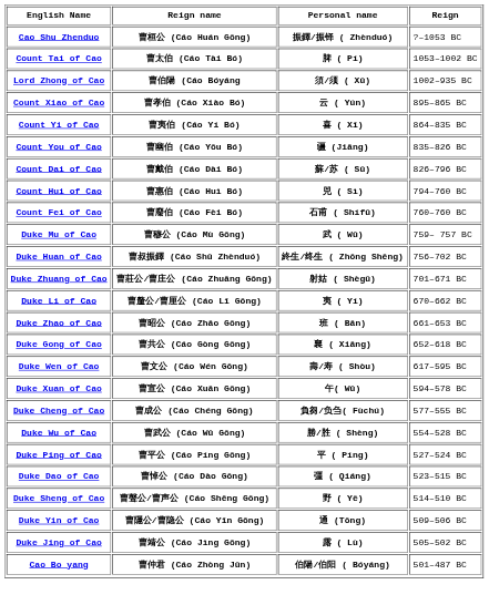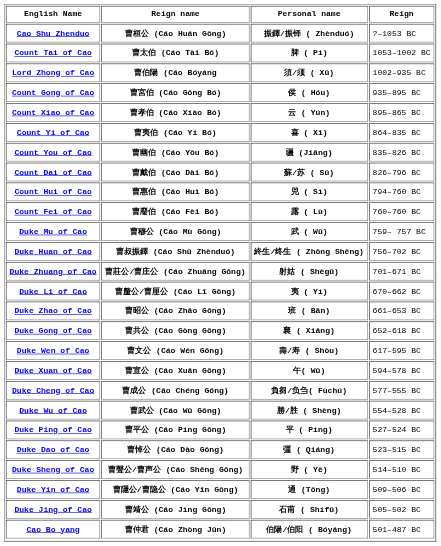+ row: Count Gong of Cao | 曹宮伯 (Cáo Gōng Bó) | 侯 ( Hóu) | 935–895 BC
Count Fei of Cao | Personal name: 石甫 ( Shífǔ) -> 露 ( Lù)
Duke Jing of Cao | Personal name: 露 ( Lù) -> 石甫 ( Shífǔ)
